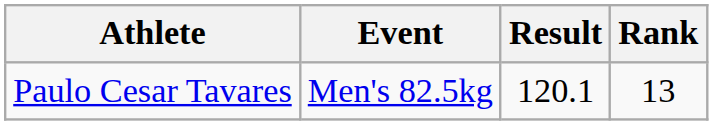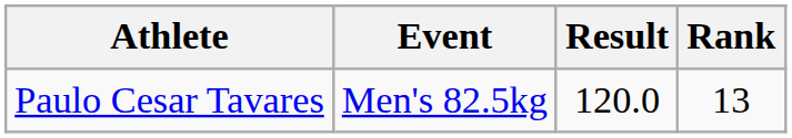Paulo Cesar Tavares | Result: 120.1 -> 120.0
